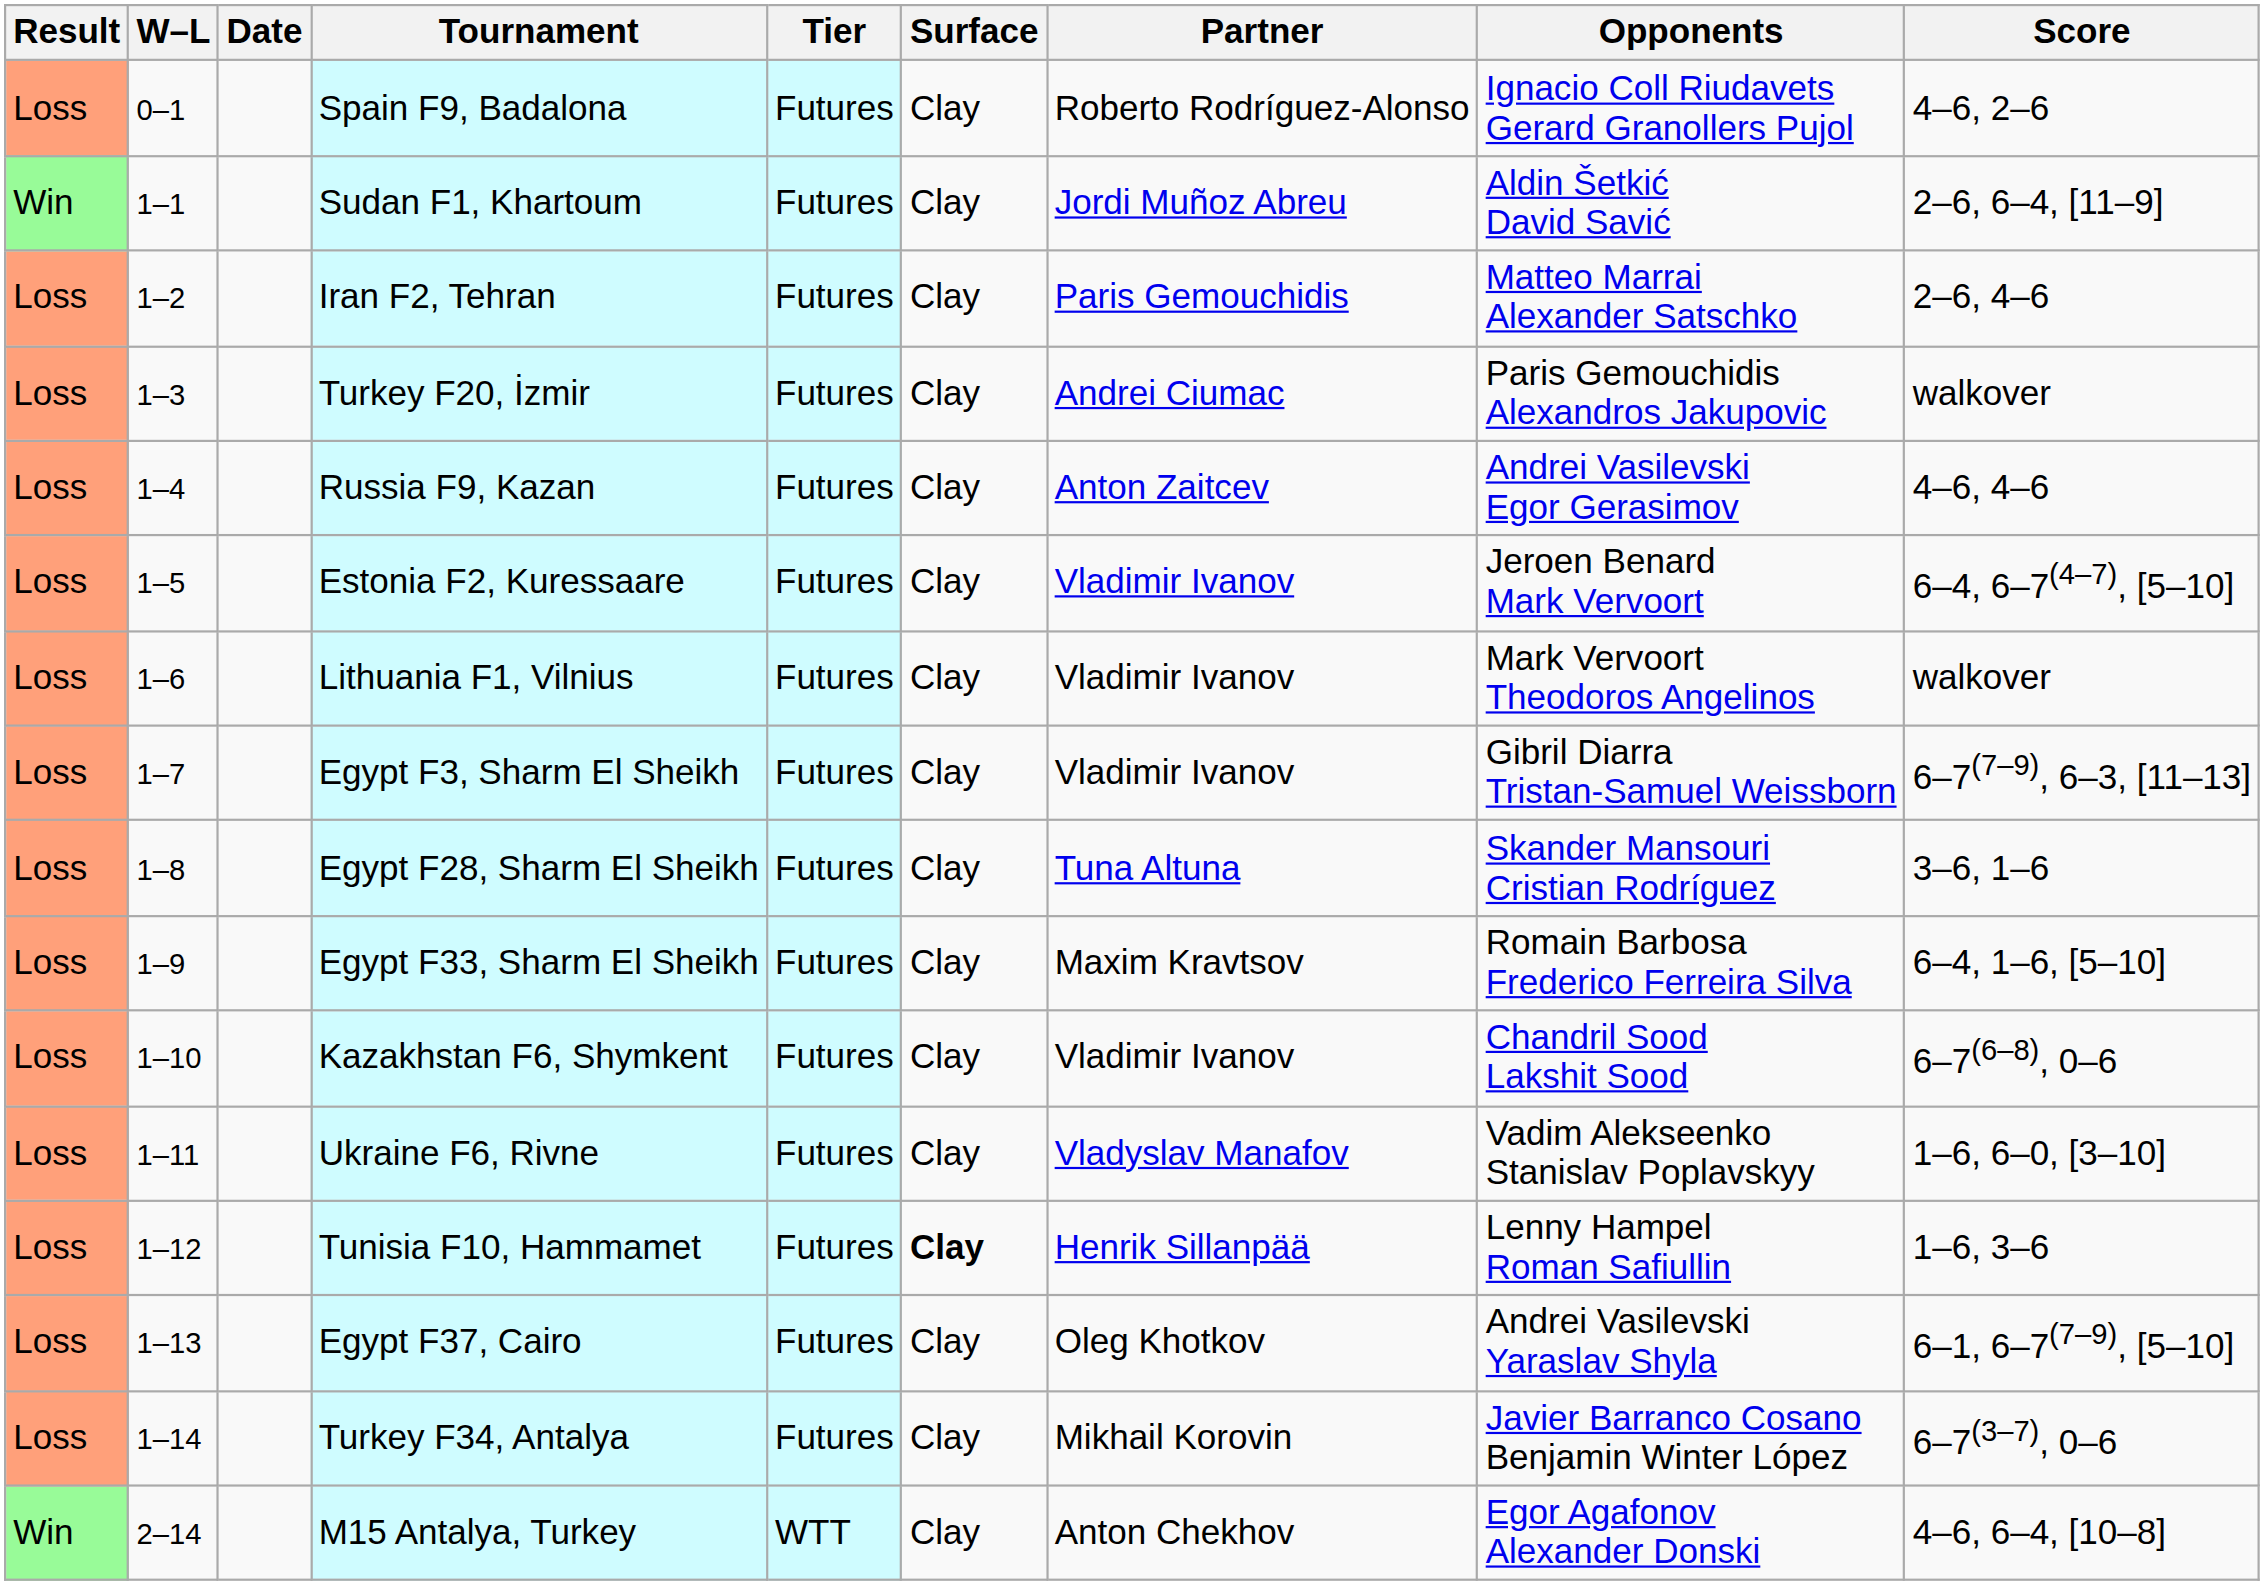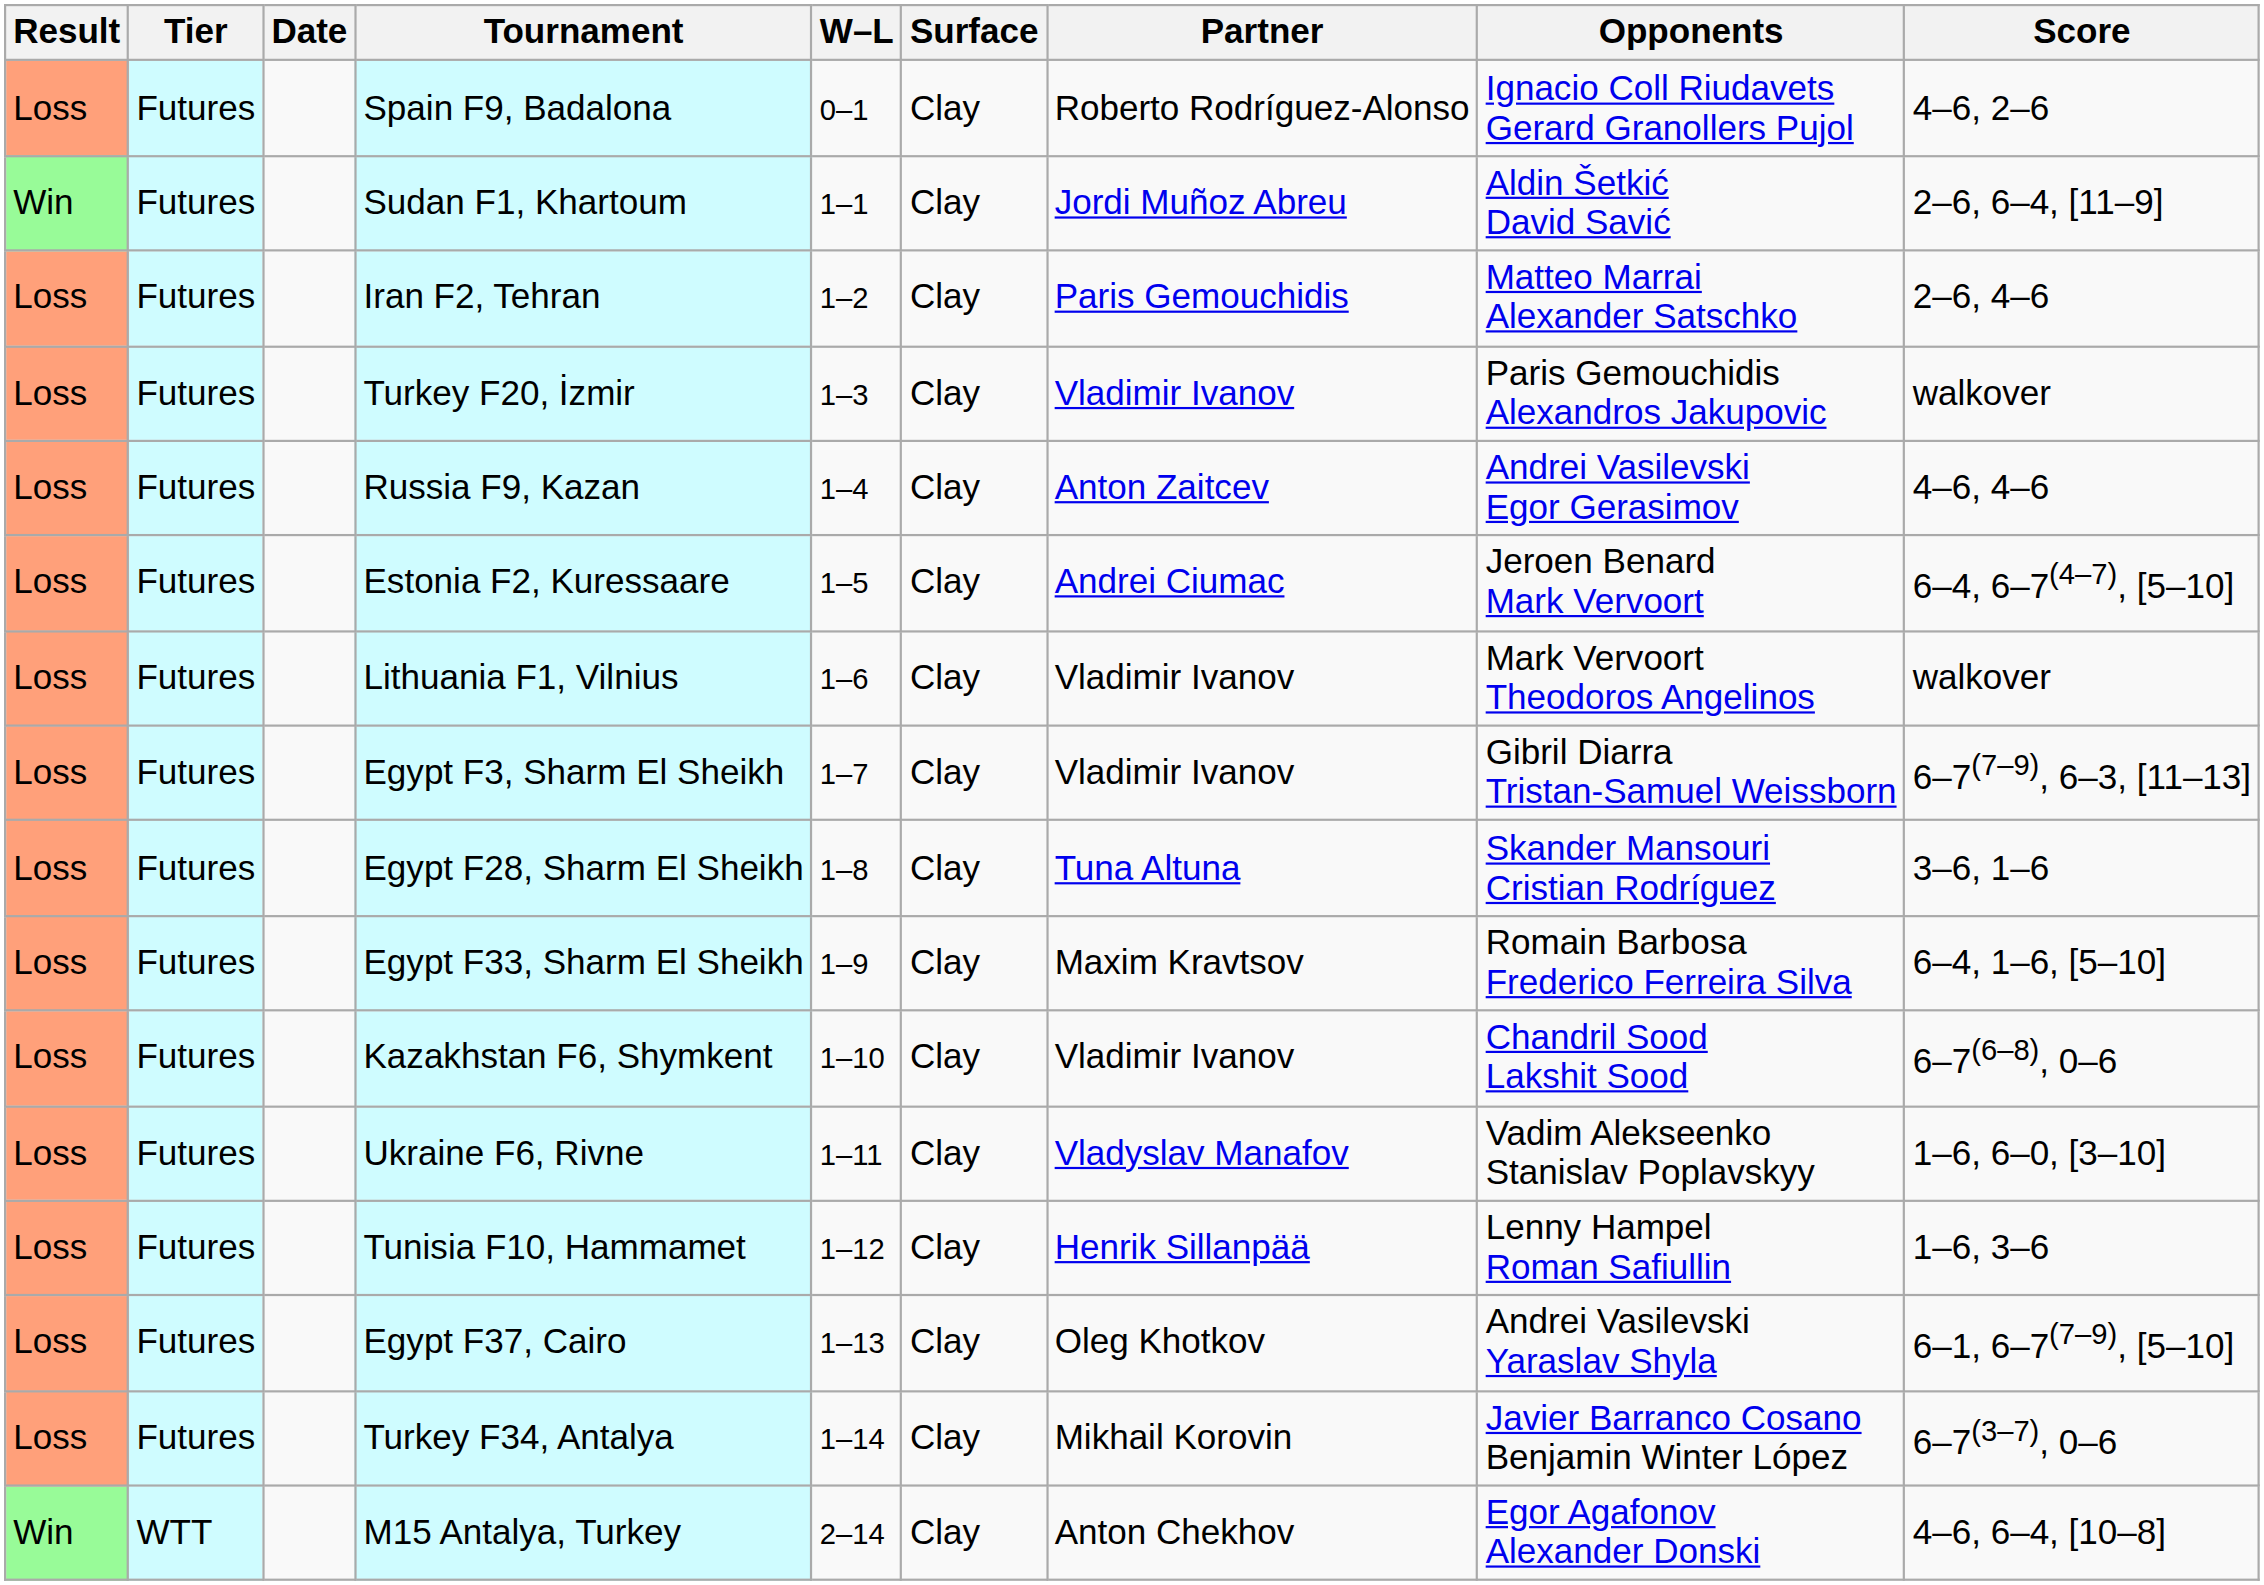columns swapped: W–L <-> Tier
Turkey F20, İzmir | Partner: Andrei Ciumac -> Vladimir Ivanov
Estonia F2, Kuressaare | Partner: Vladimir Ivanov -> Andrei Ciumac
Tunisia F10, Hammamet | Surface: bold -> normal
